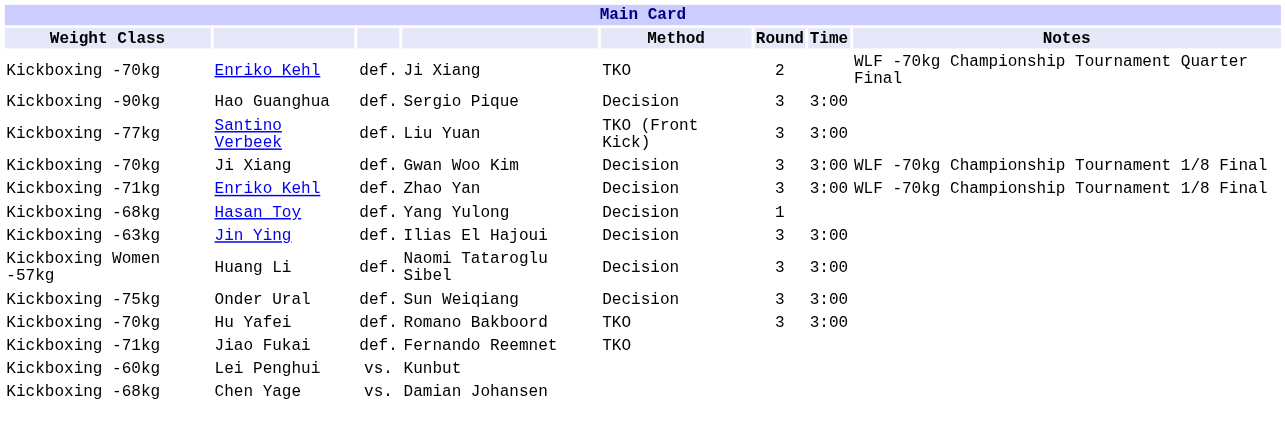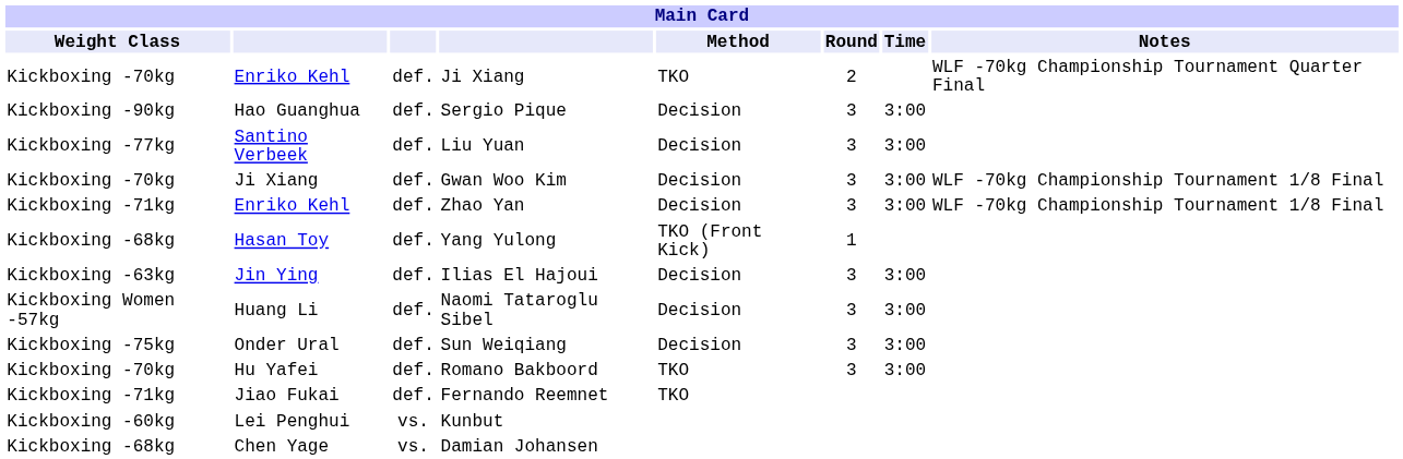Liu Yuan | Method: TKO (Front Kick) -> Decision
Yang Yulong | Method: Decision -> TKO (Front Kick)
